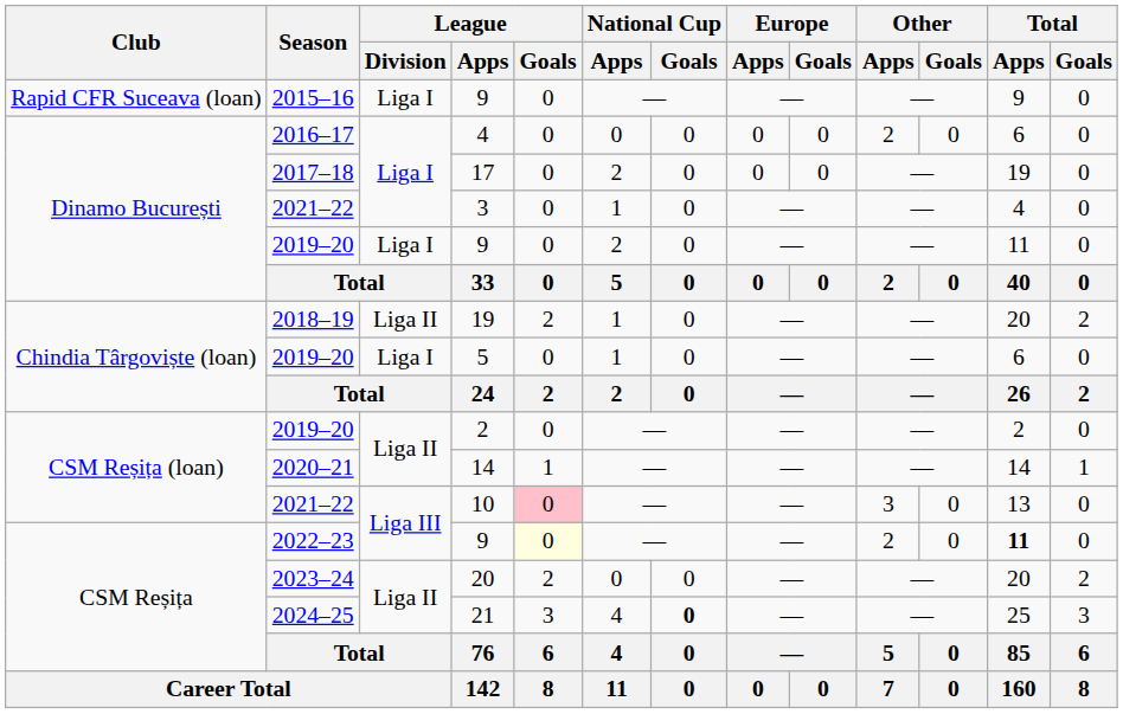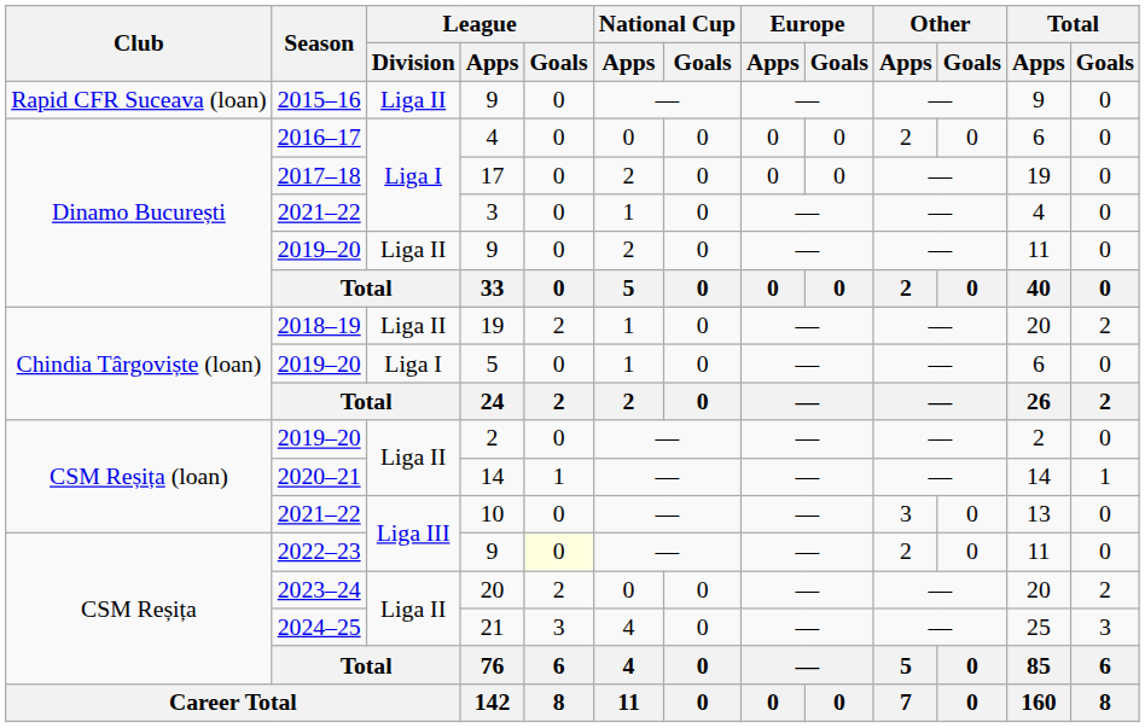2015–16 / 9 | League / Division: Liga I -> Liga II
2019–20 / 9 | League / Division: Liga I -> Liga II
10 | League / Goals: pink background -> no background
2022–23 / 9 | Total / Apps: bold -> normal
21 | National Cup / Goals: bold -> normal
